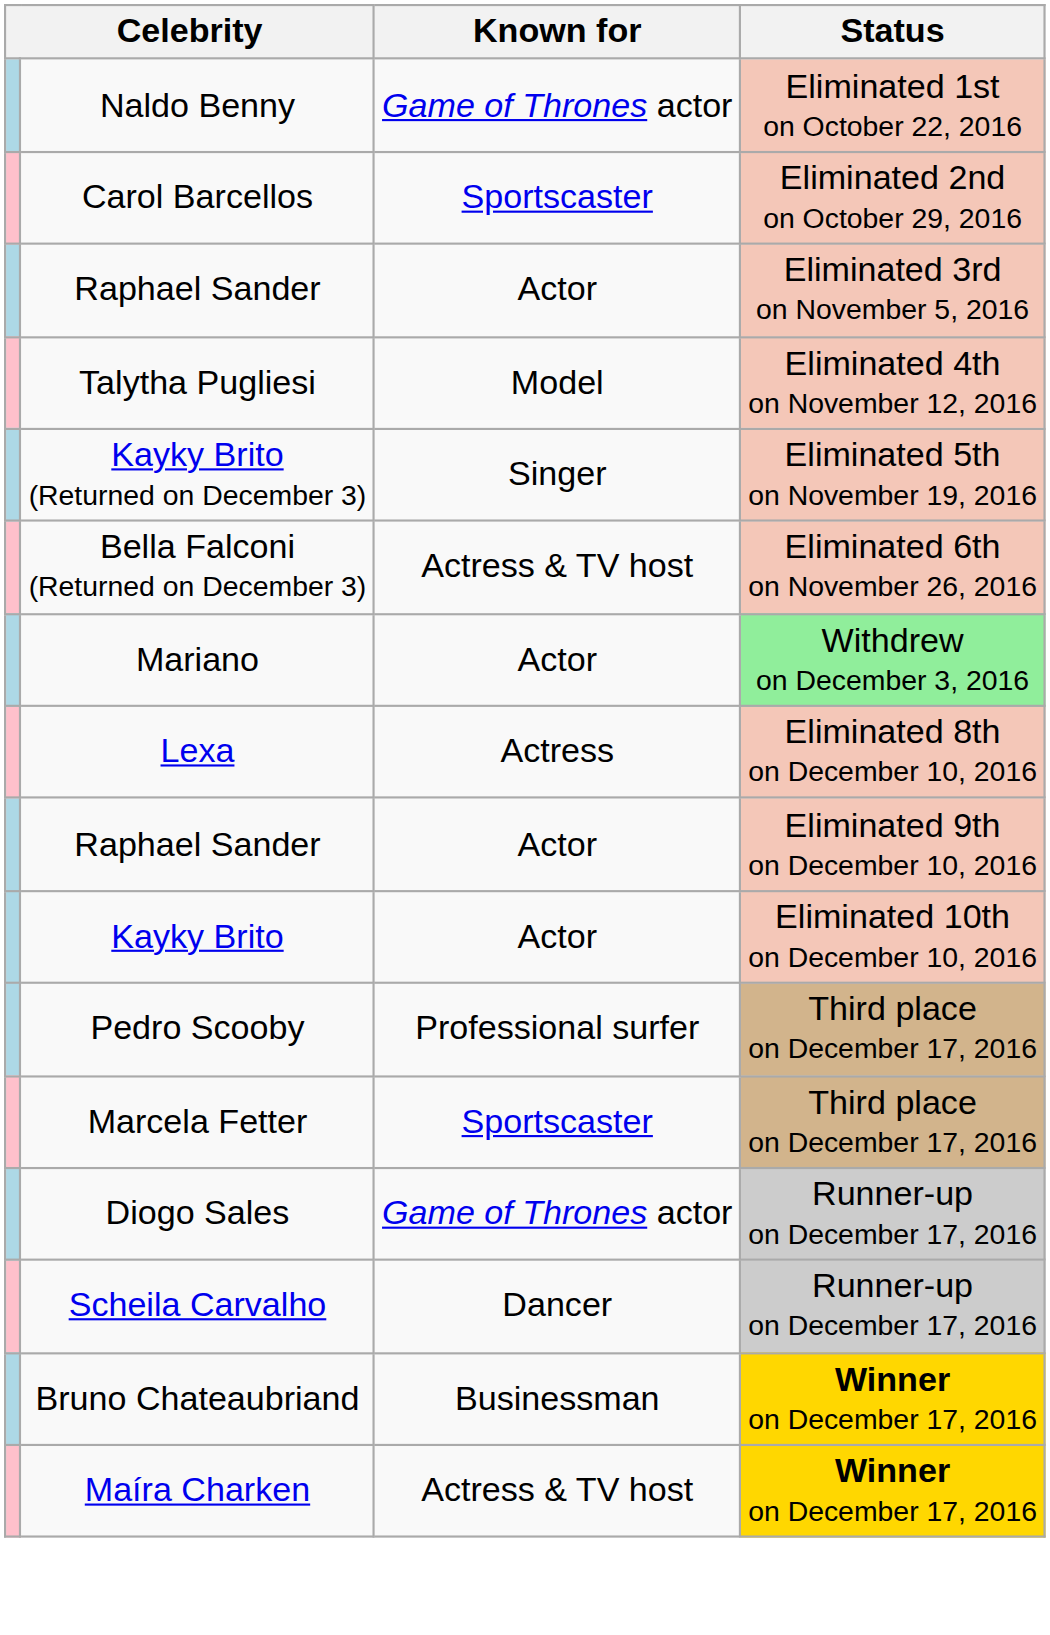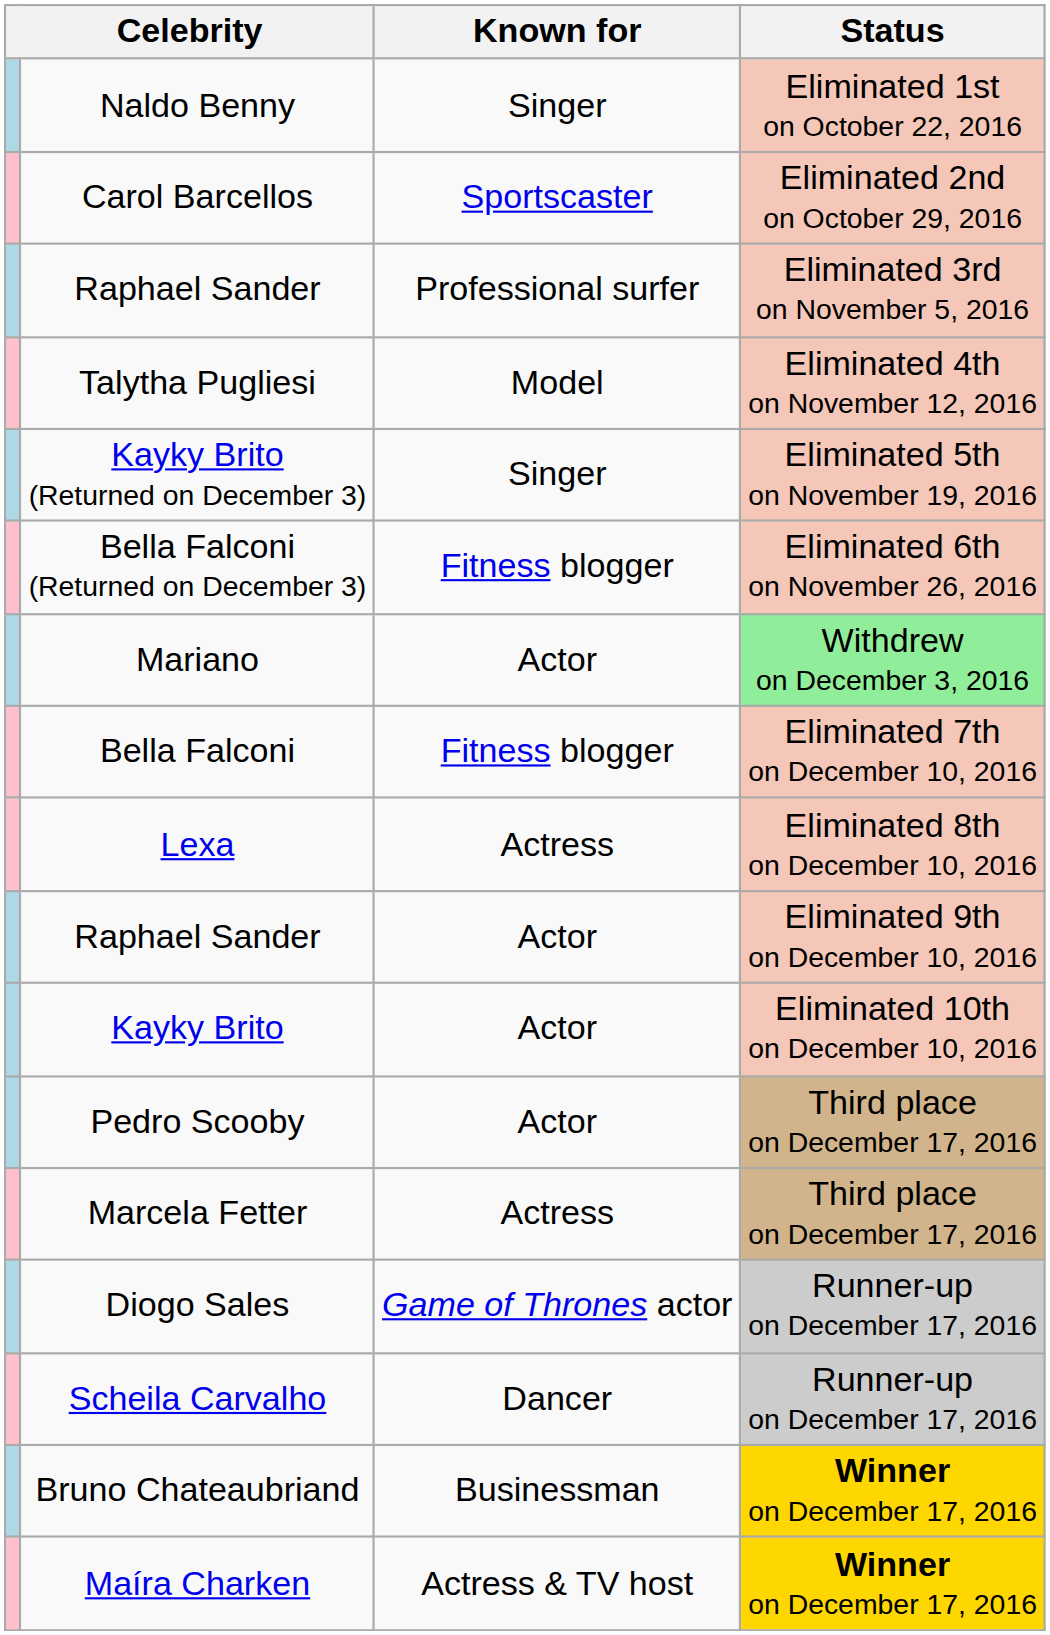Naldo Benny | Known for: Game of Thrones actor -> Singer
Raphael Sander / Eliminated 3rd on November 5, 2016 | Known for: Actor -> Professional surfer
Bella Falconi (Returned on December 3) | Known for: Actress & TV host -> Fitness blogger
+ row: Bella Falconi | Fitness blogger | Eliminated 7th on December 10, 2016
Pedro Scooby | Known for: Professional surfer -> Actor
Marcela Fetter | Known for: Sportscaster -> Actress
